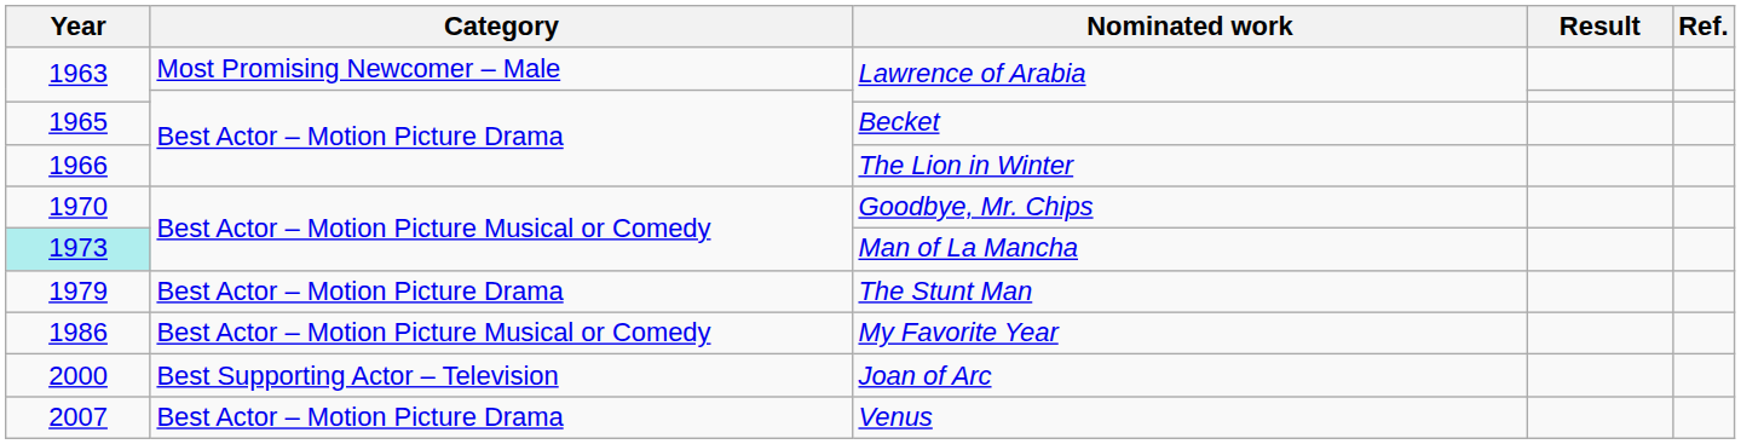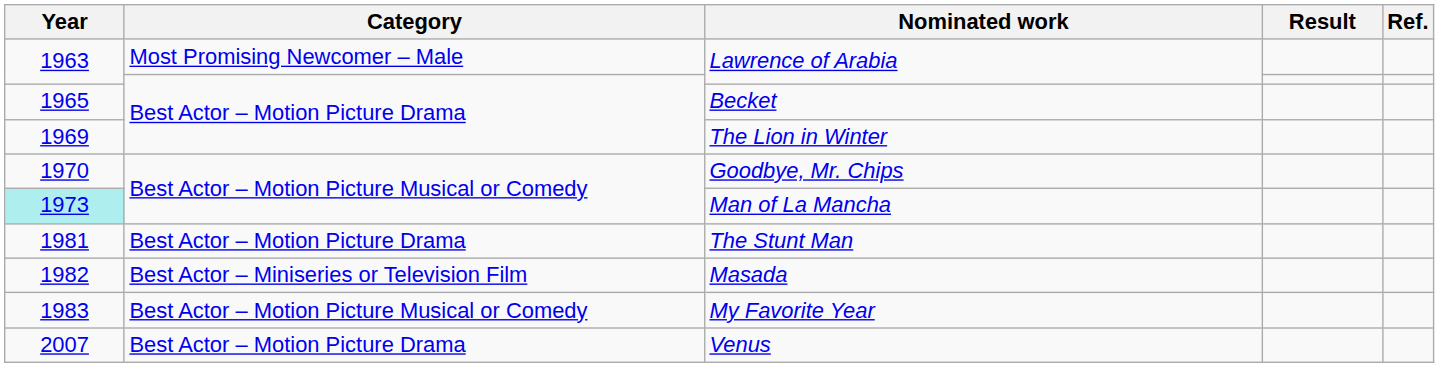The Lion in Winter | Year: 1966 -> 1969
The Stunt Man | Year: 1979 -> 1981
+ row: 1982 | Best Actor – Miniseries or Television Film | Masada
My Favorite Year | Year: 1986 -> 1983
- row: 2000 | Best Supporting Actor – Television | Joan of Arc
